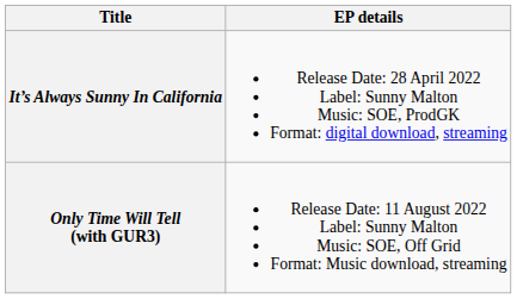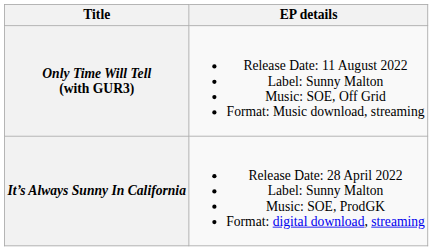rows swapped: It’s Always Sunny In California <-> Only Time Will Tell (with GUR3)
